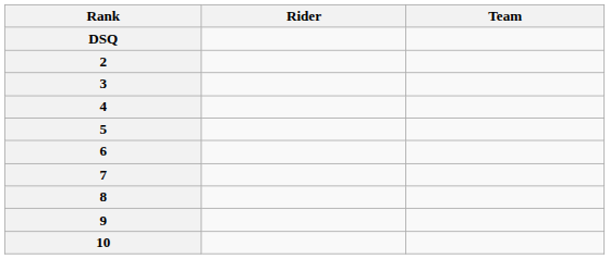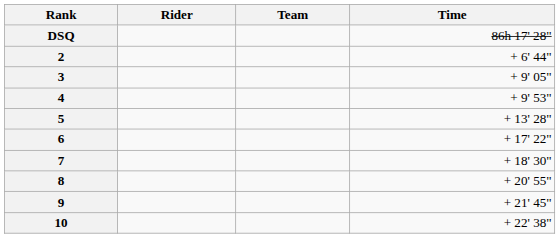+ column: Time | 86h 17' 28" | + 6' 44" | + 9' 05" | + 9' 53" | + 13' 28" | + 17' 22" | + 18' 30" | + 20' 55" | + 21' 45" | + 22' 38"
